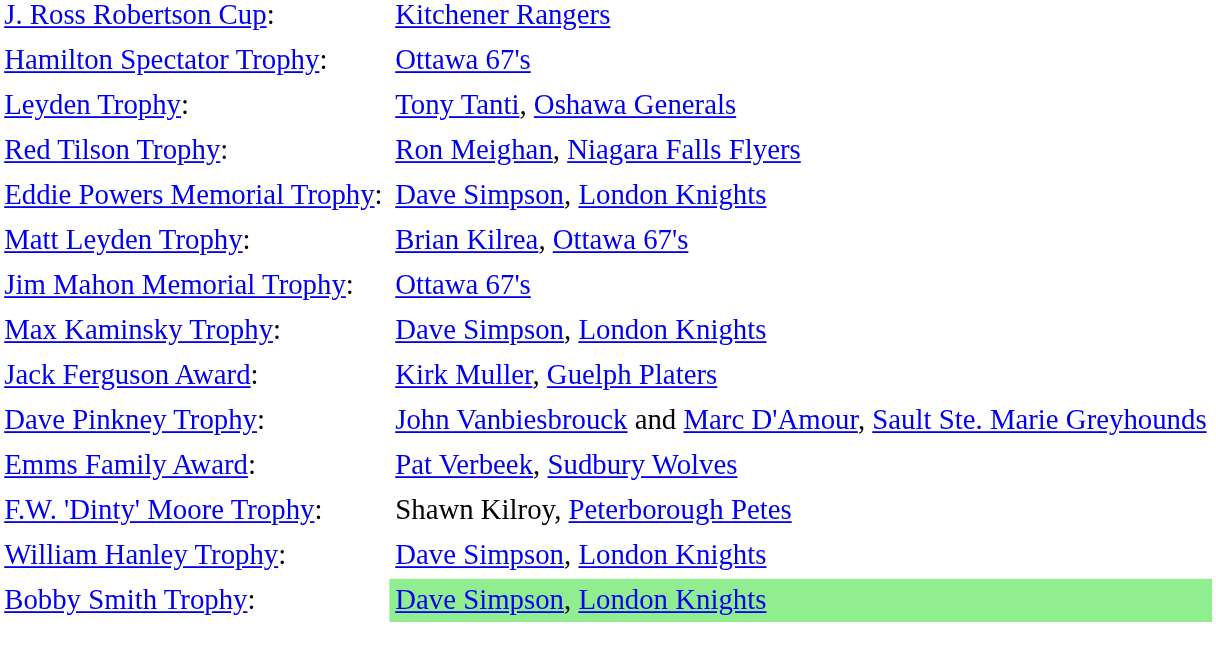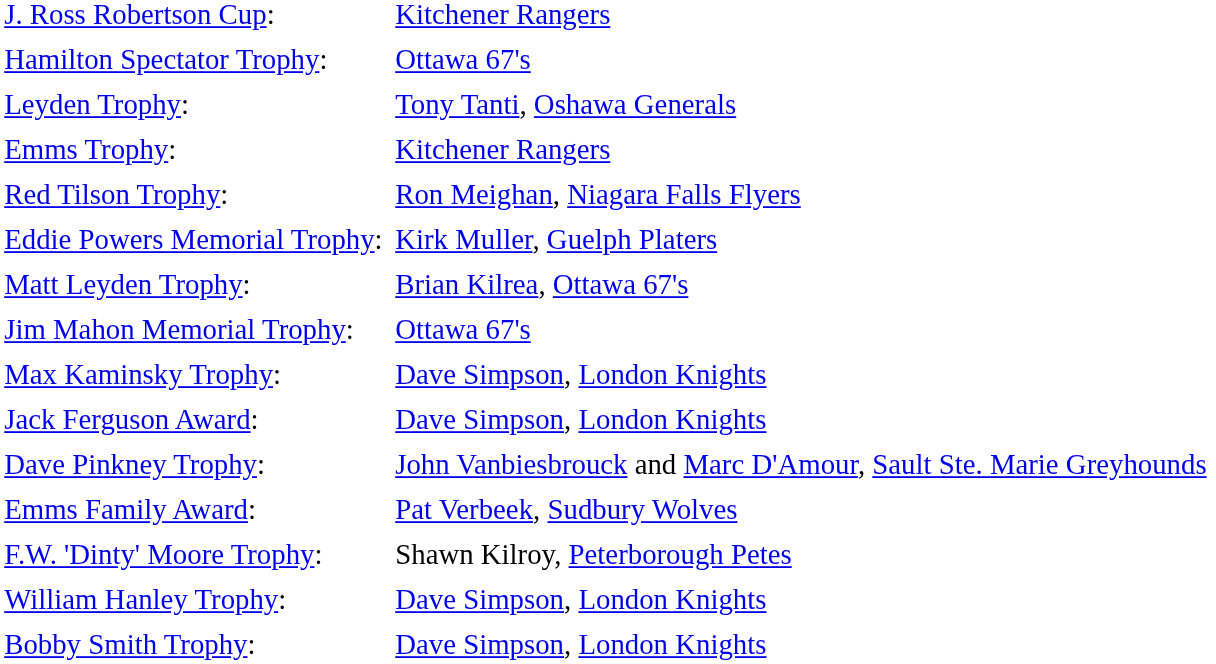+ row: Emms Trophy: | Kitchener Rangers
Eddie Powers Memorial Trophy: | column 2: Dave Simpson, London Knights -> Kirk Muller, Guelph Platers
Jack Ferguson Award: | column 2: Kirk Muller, Guelph Platers -> Dave Simpson, London Knights
Bobby Smith Trophy: | column 2: lightgreen background -> no background
